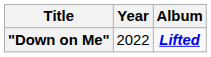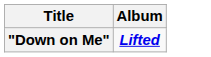- column: Year | 2022
